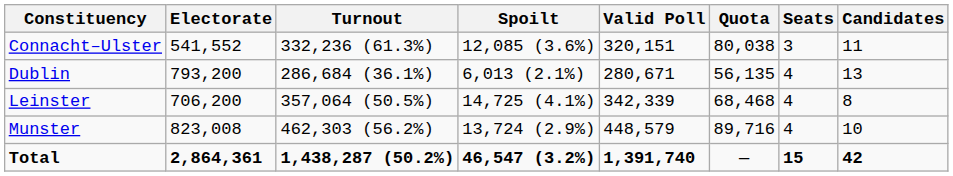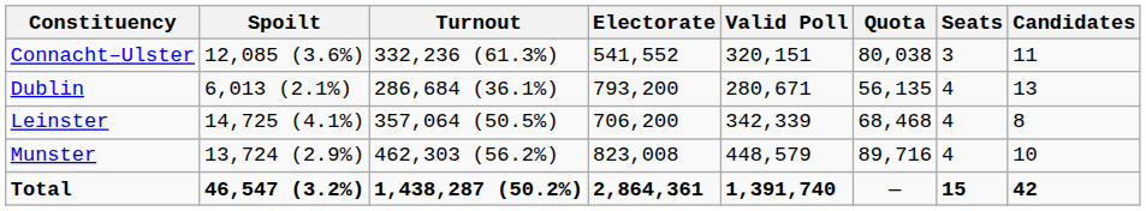columns swapped: Electorate <-> Spoilt
